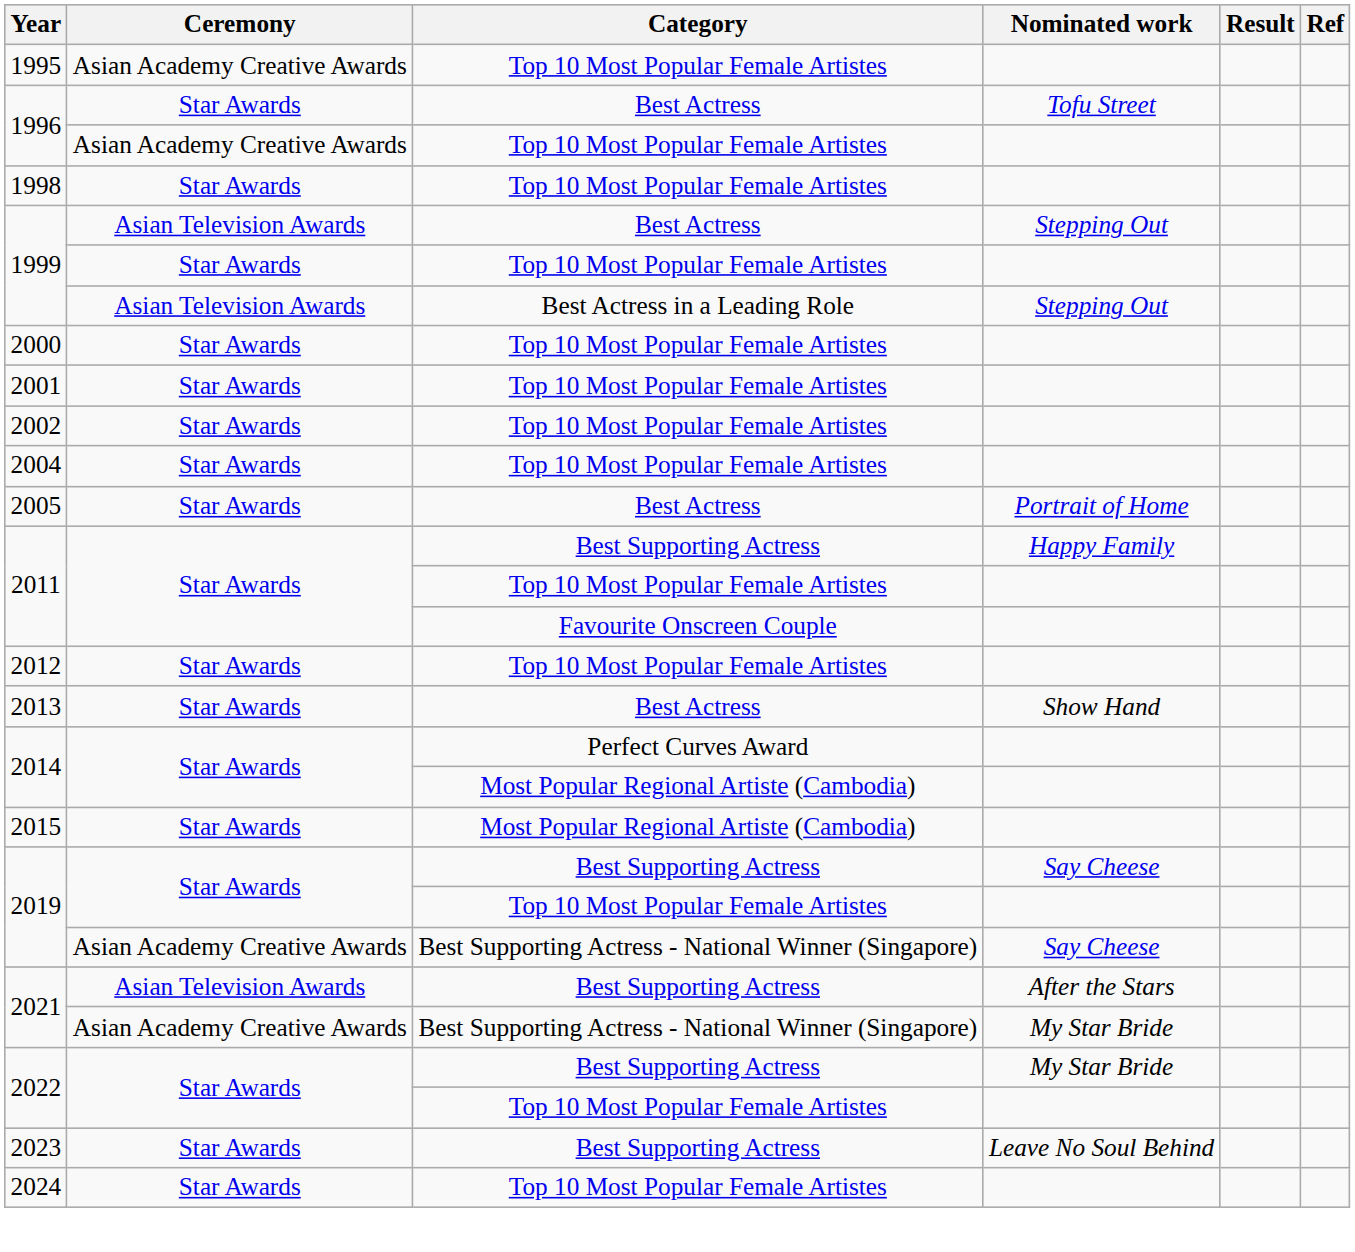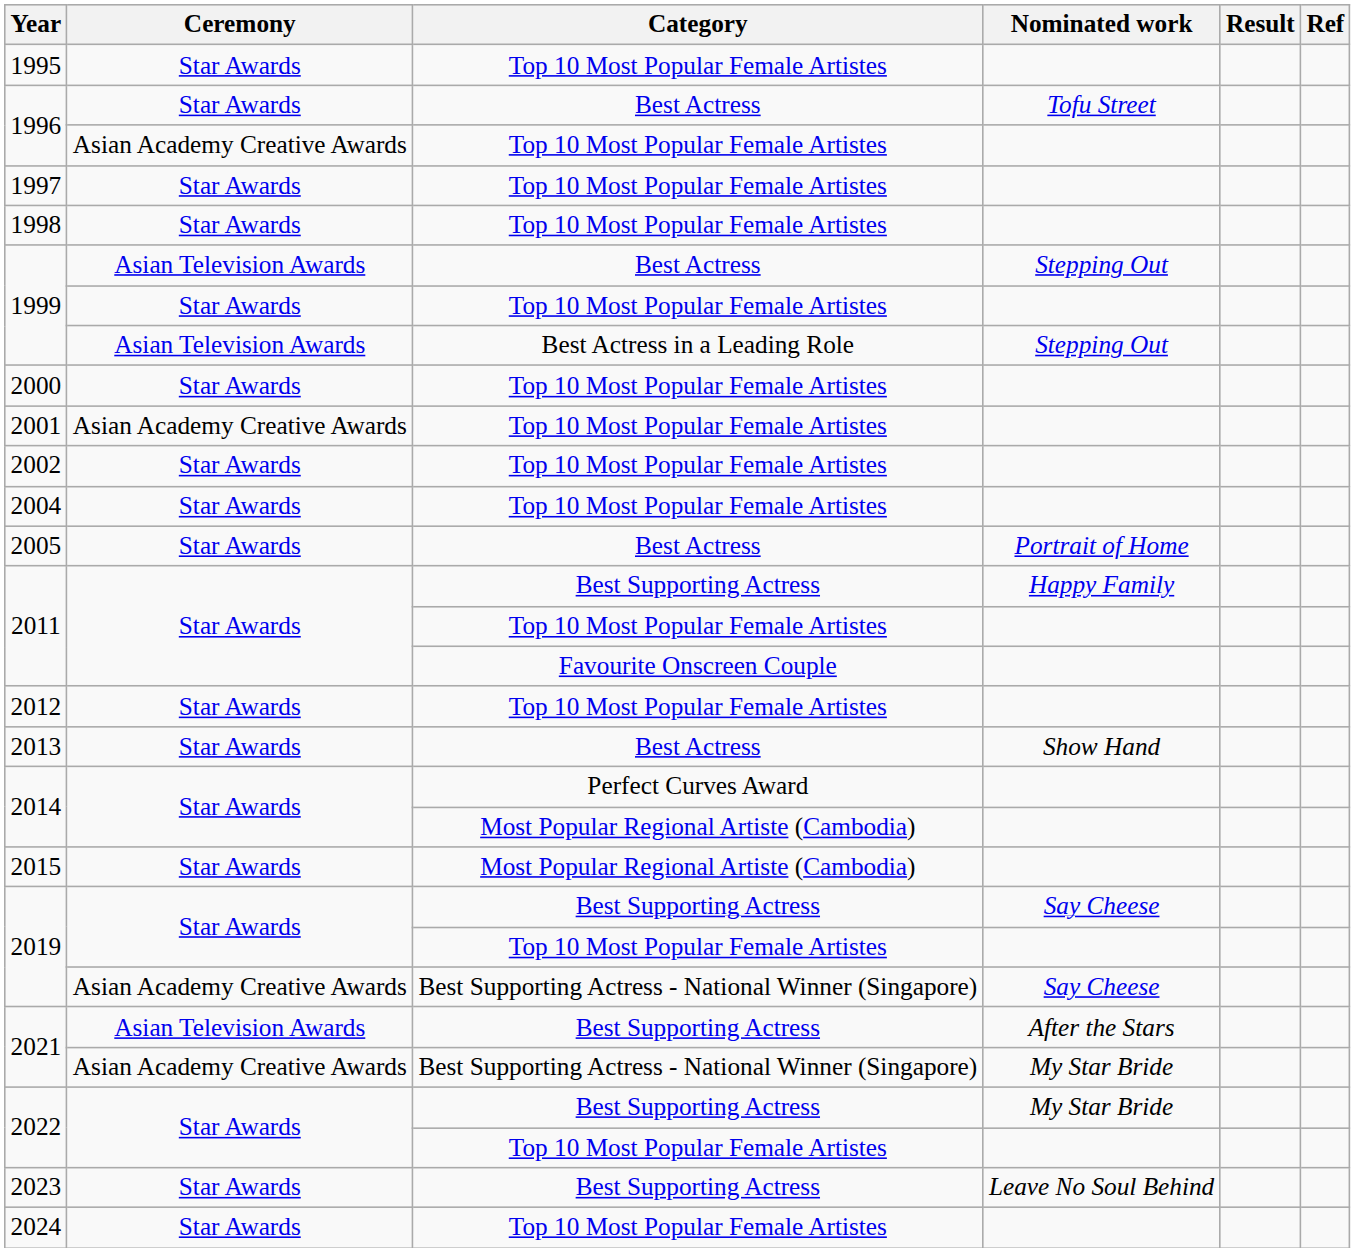1995 | Ceremony: Asian Academy Creative Awards -> Star Awards
+ row: 1997 | Star Awards | Top 10 Most Popular Female Artistes
2001 | Ceremony: Star Awards -> Asian Academy Creative Awards
